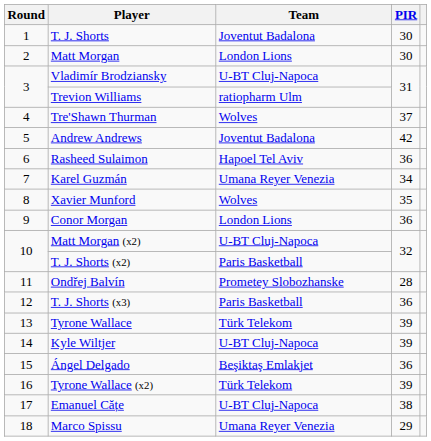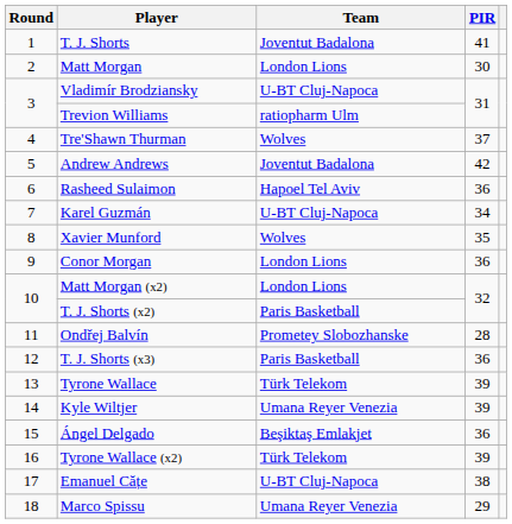T. J. Shorts | PIR: 30 -> 41
Karel Guzmán | Team: Umana Reyer Venezia -> U-BT Cluj-Napoca
Matt Morgan (x2) | Team: U-BT Cluj-Napoca -> London Lions
Kyle Wiltjer | Team: U-BT Cluj-Napoca -> Umana Reyer Venezia
